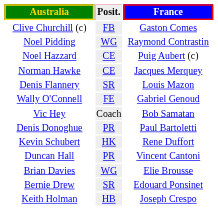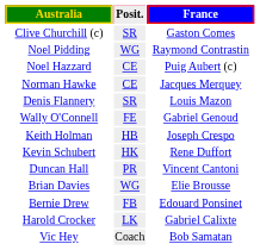Clive Churchill (c) | Posit.: FB -> SR
rows swapped: Keith Holman <-> Vic Hey
- row: Denis Donoghue | PR | Paul Bartoletti
Bernie Drew | Posit.: SR -> FB
+ row: Harold Crocker | LK | Gabriel Calixte
